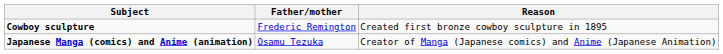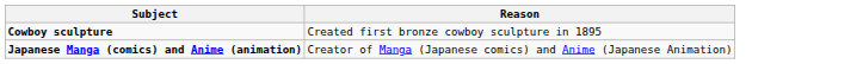- column: Father/mother | Frederic Remington | Osamu Tezuka
